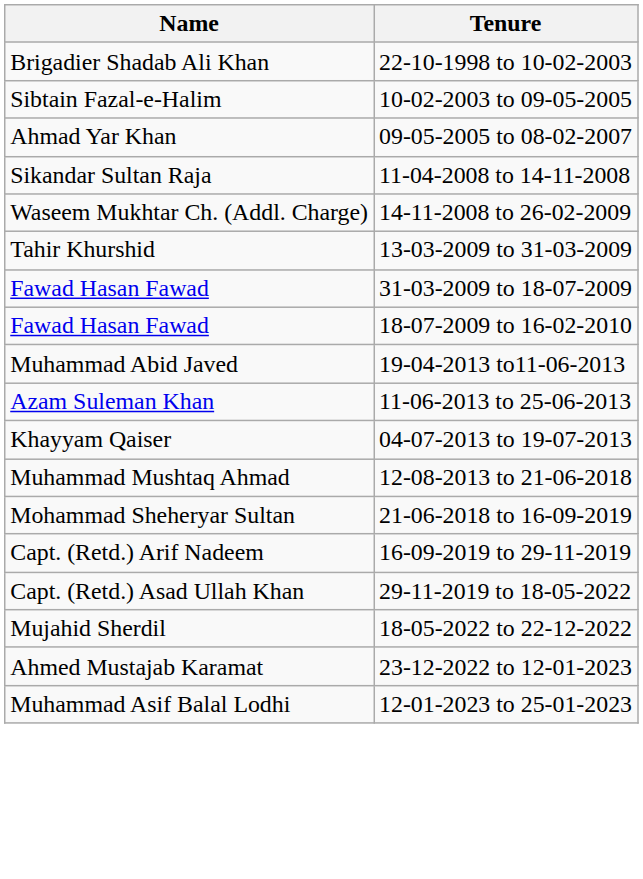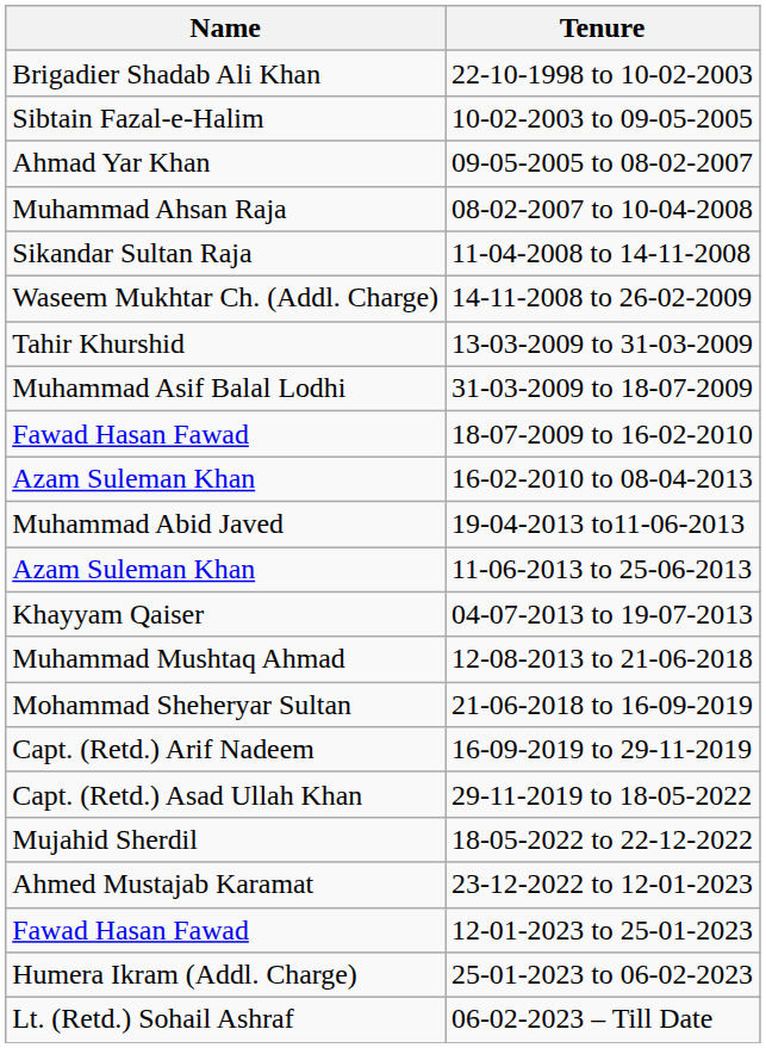+ row: Muhammad Ahsan Raja | 08-02-2007 to 10-04-2008
31-03-2009 to 18-07-2009 | Name: Fawad Hasan Fawad -> Muhammad Asif Balal Lodhi
+ row: Azam Suleman Khan | 16-02-2010 to 08-04-2013
12-01-2023 to 25-01-2023 | Name: Muhammad Asif Balal Lodhi -> Fawad Hasan Fawad
+ row: Humera Ikram (Addl. Charge) | 25-01-2023 to 06-02-2023
+ row: Lt. (Retd.) Sohail Ashraf | 06-02-2023 – Till Date
